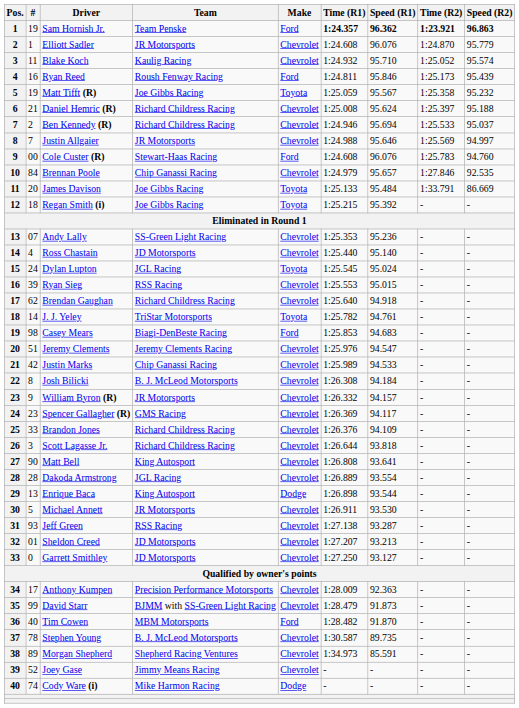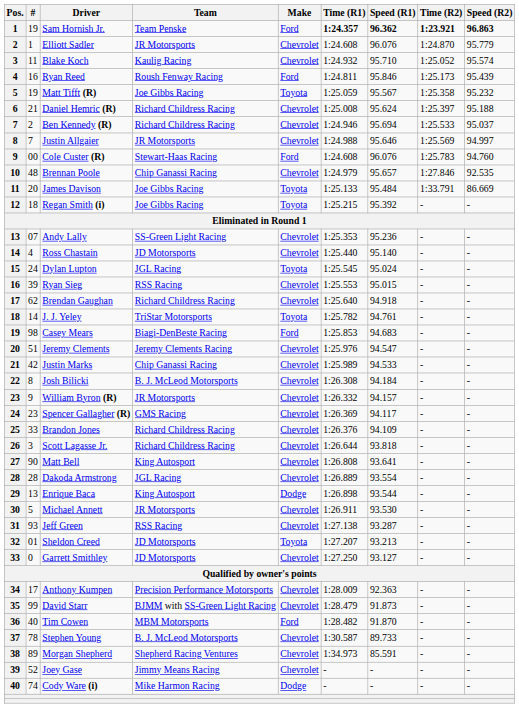Brennan Poole | #: 84 -> 48
Sheldon Creed | Make: Chevrolet -> Toyota
Stephen Young | Speed (R1): 89.735 -> 89.733
